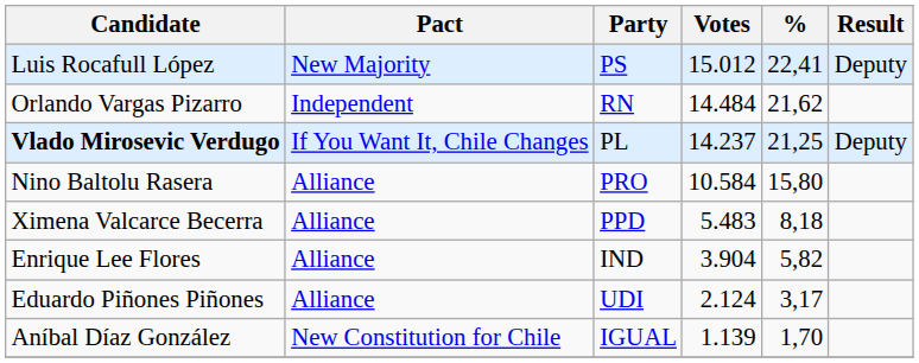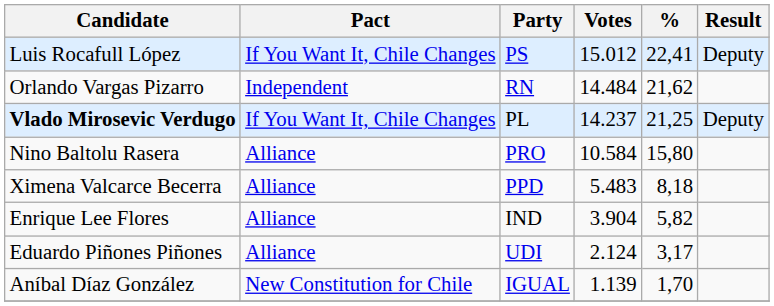Luis Rocafull López | Pact: New Majority -> If You Want It, Chile Changes
